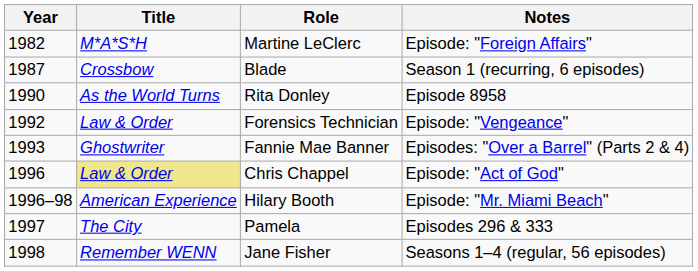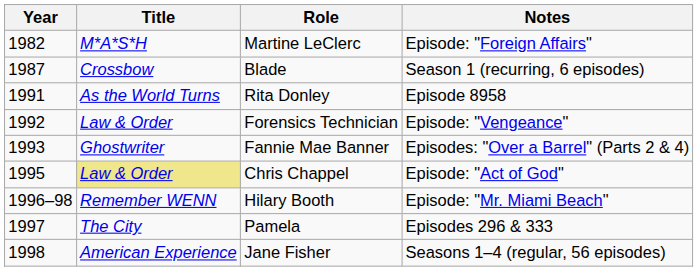Rita Donley | Year: 1990 -> 1991
Chris Chappel | Year: 1996 -> 1995
Hilary Booth | Title: American Experience -> Remember WENN
Jane Fisher | Title: Remember WENN -> American Experience
